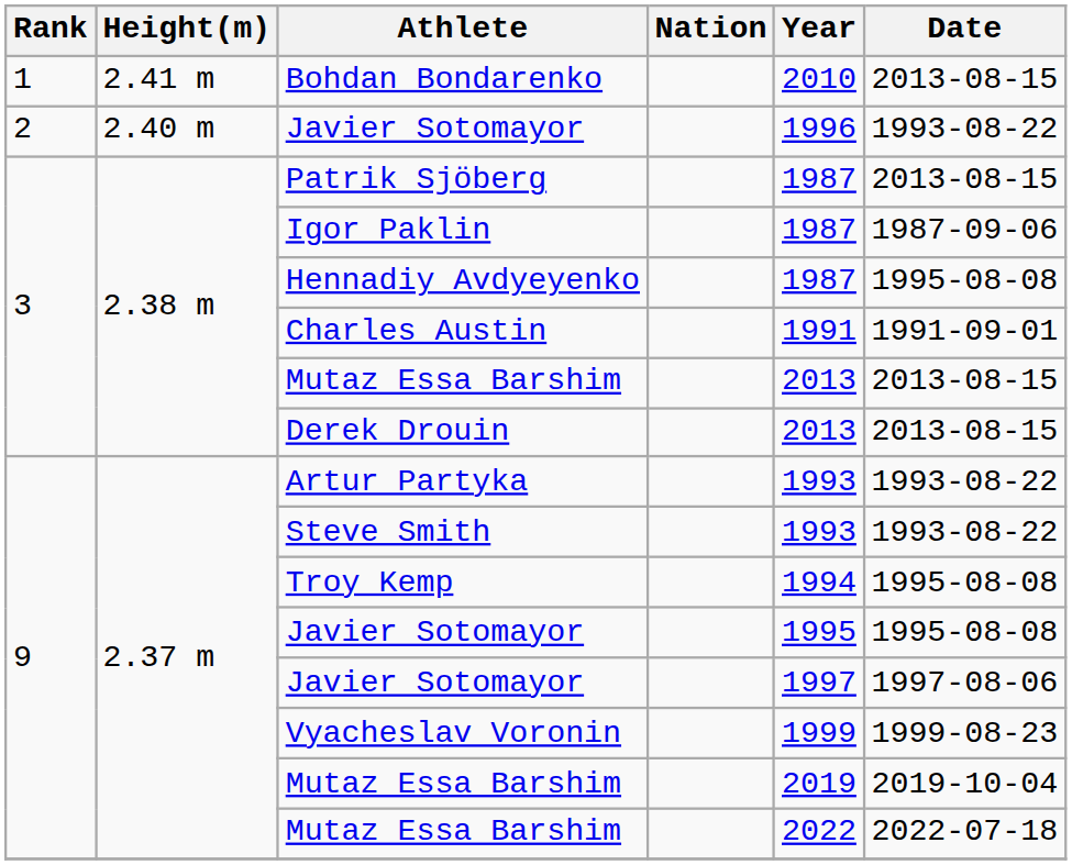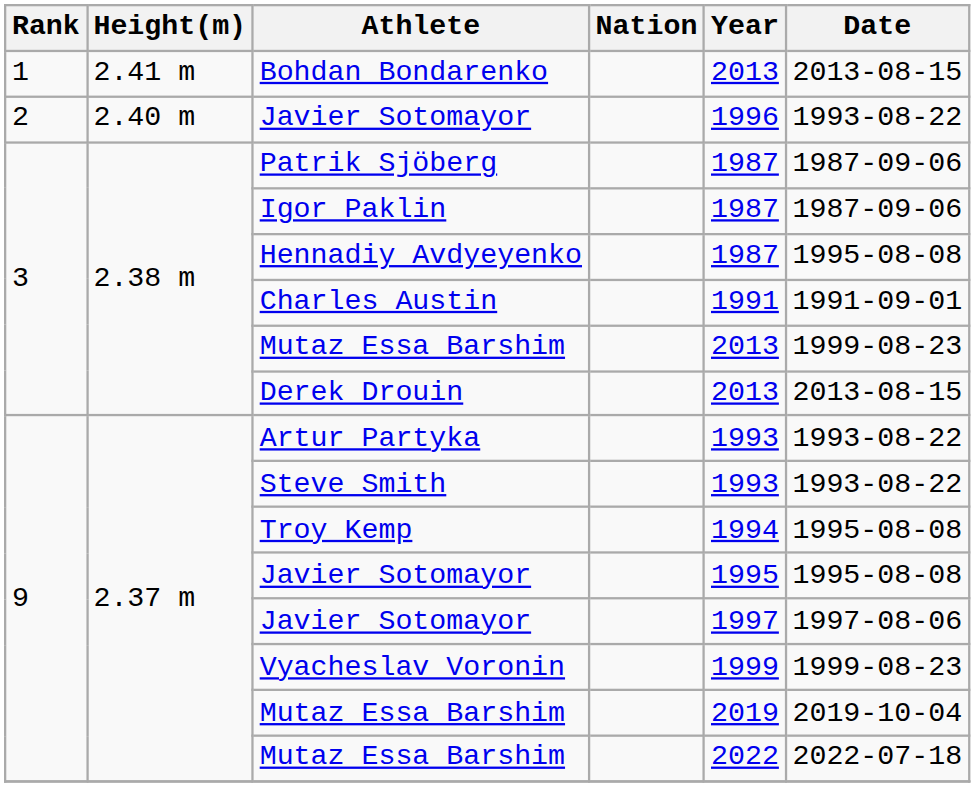Bohdan Bondarenko | Year: 2010 -> 2013
Patrik Sjöberg | Date: 2013-08-15 -> 1987-09-06
3 / Mutaz Essa Barshim | Date: 2013-08-15 -> 1999-08-23
